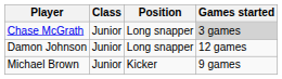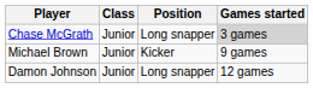rows swapped: Damon Johnson <-> Michael Brown
